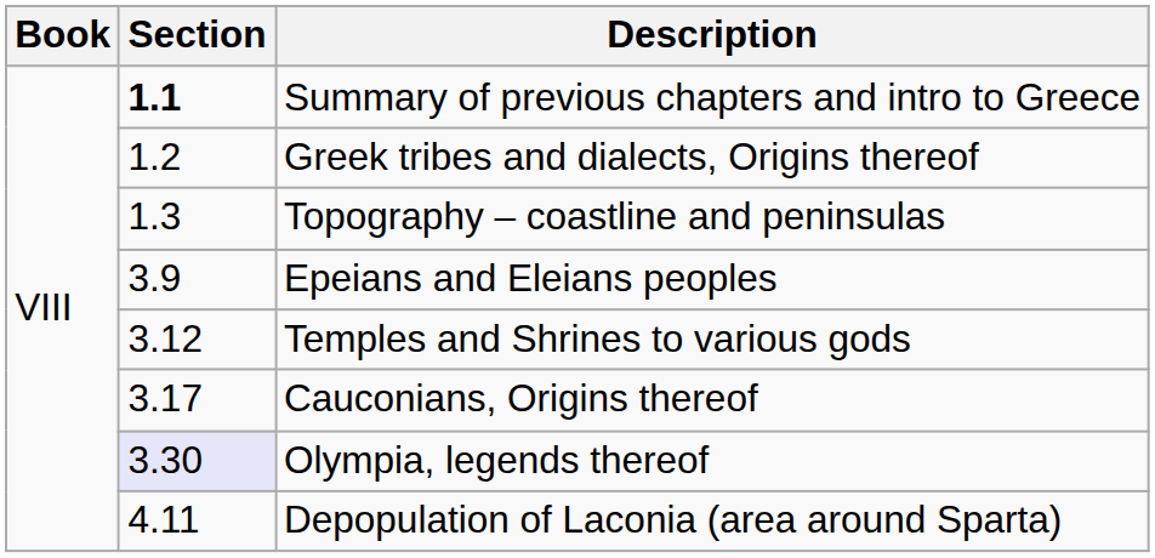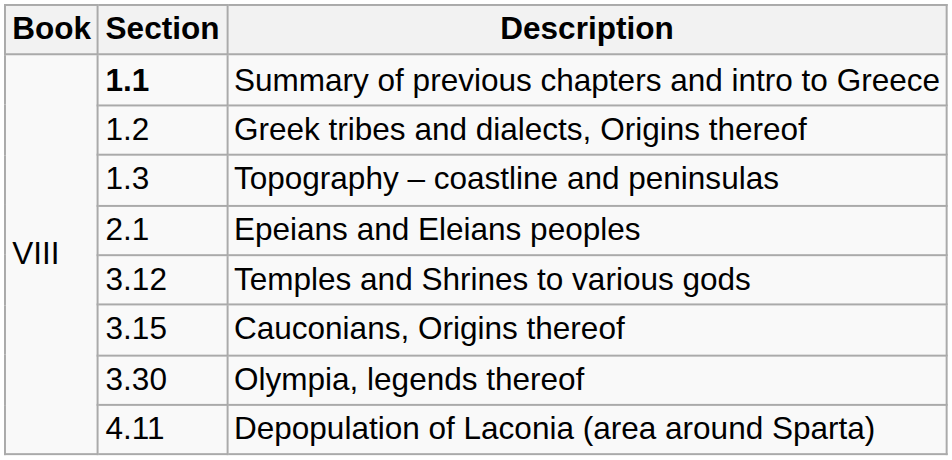Epeians and Eleians peoples | Section: 3.9 -> 2.1
Cauconians, Origins thereof | Section: 3.17 -> 3.15
Olympia, legends thereof | Section: lavender background -> no background
